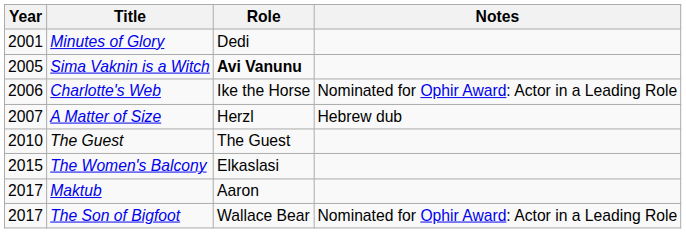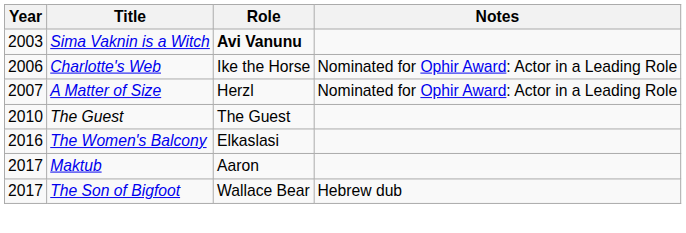- row: 2001 | Minutes of Glory | Dedi
Sima Vaknin is a Witch | Year: 2005 -> 2003
A Matter of Size | Notes: Hebrew dub -> Nominated for Ophir Award: Actor in a Leading Role
The Women's Balcony | Year: 2015 -> 2016
The Son of Bigfoot | Notes: Nominated for Ophir Award: Actor in a Leading Role -> Hebrew dub
